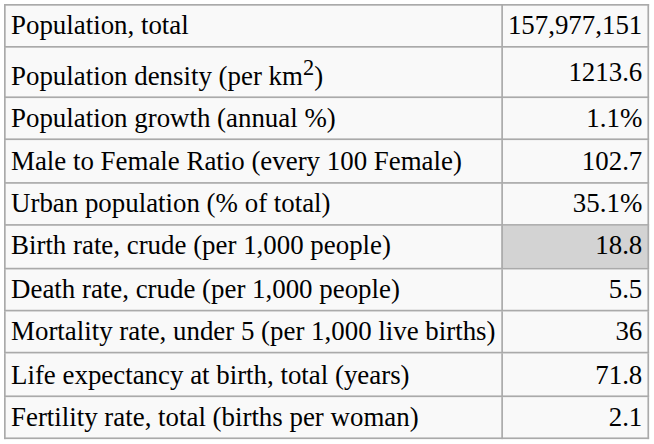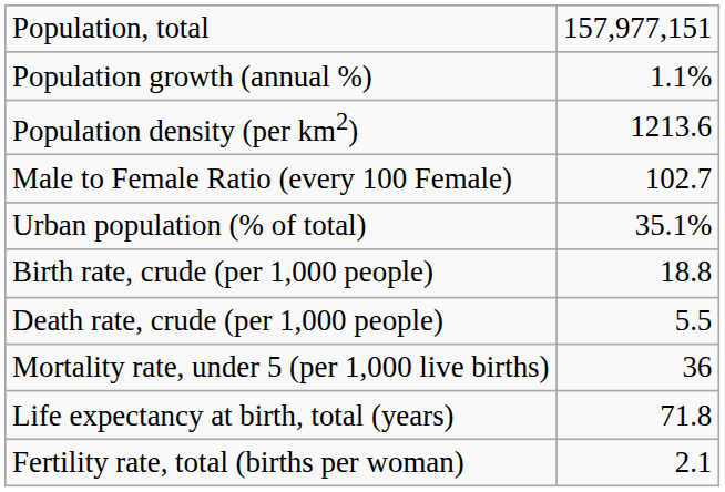rows swapped: Population density (per km2) <-> Population growth (annual %)
Birth rate, crude (per 1,000 people) | column 2: lightgrey background -> no background
